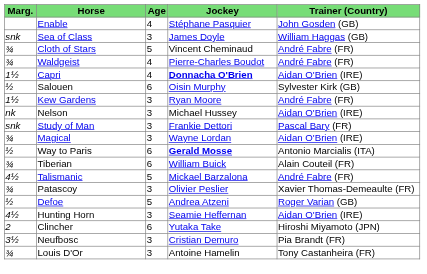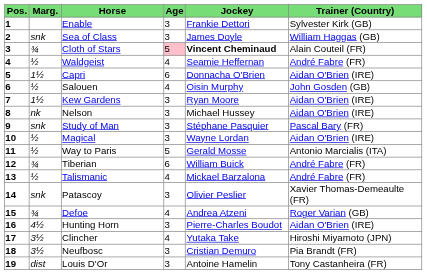+ column: Pos. | 1 | 2 | 3 | 4 | 5 | 6 | 7 | 8 | 9 | 10 | 11 | 12 | 13 | 14 | 15 | 16 | 17 | 18 | 19
Enable | Age: 4 -> 3
Enable | Jockey: Stéphane Pasquier -> Frankie Dettori
Enable | Trainer (Country): John Gosden (GB) -> Sylvester Kirk (GB)
Cloth of Stars | Age: no background -> pink background
Cloth of Stars | Jockey: normal -> bold
Cloth of Stars | Trainer (Country): André Fabre (FR) -> Alain Couteil (FR)
Waldgeist | Marg.: ¾ -> ½
Waldgeist | Jockey: Pierre-Charles Boudot -> Seamie Heffernan
Capri | Age: 4 -> 6
Capri | Jockey: bold -> normal
Salouen | Age: 6 -> 4
Salouen | Trainer (Country): Sylvester Kirk (GB) -> John Gosden (GB)
Kew Gardens | Trainer (Country): André Fabre (FR) -> Aidan O'Brien (IRE)
Study of Man | Jockey: Frankie Dettori -> Stéphane Pasquier
Magical | Marg.: ¾ -> ½
Way to Paris | Age: 6 -> 5
Way to Paris | Jockey: bold -> normal
Tiberian | Trainer (Country): Alain Couteil (FR) -> André Fabre (FR)
Talismanic | Marg.: 4½ -> ½
Talismanic | Age: 5 -> 4
Patascoy | Marg.: ¾ -> snk
Defoe | Marg.: ½ -> ¾
Defoe | Age: 5 -> 4
Hunting Horn | Jockey: Seamie Heffernan -> Pierre-Charles Boudot
Clincher | Marg.: 2 -> 3½
Clincher | Age: 6 -> 4
Louis D'Or | Marg.: ¾ -> dist
